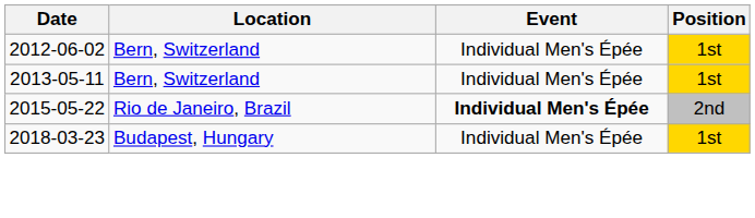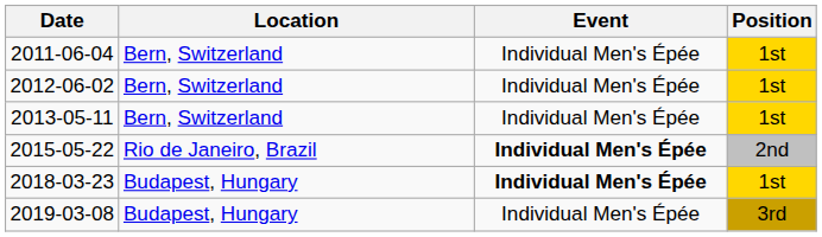+ row: 2011-06-04 | Bern, Switzerland | Individual Men's Épée | 1st
2018-03-23 | Event: normal -> bold
+ row: 2019-03-08 | Budapest, Hungary | Individual Men's Épée | 3rd
